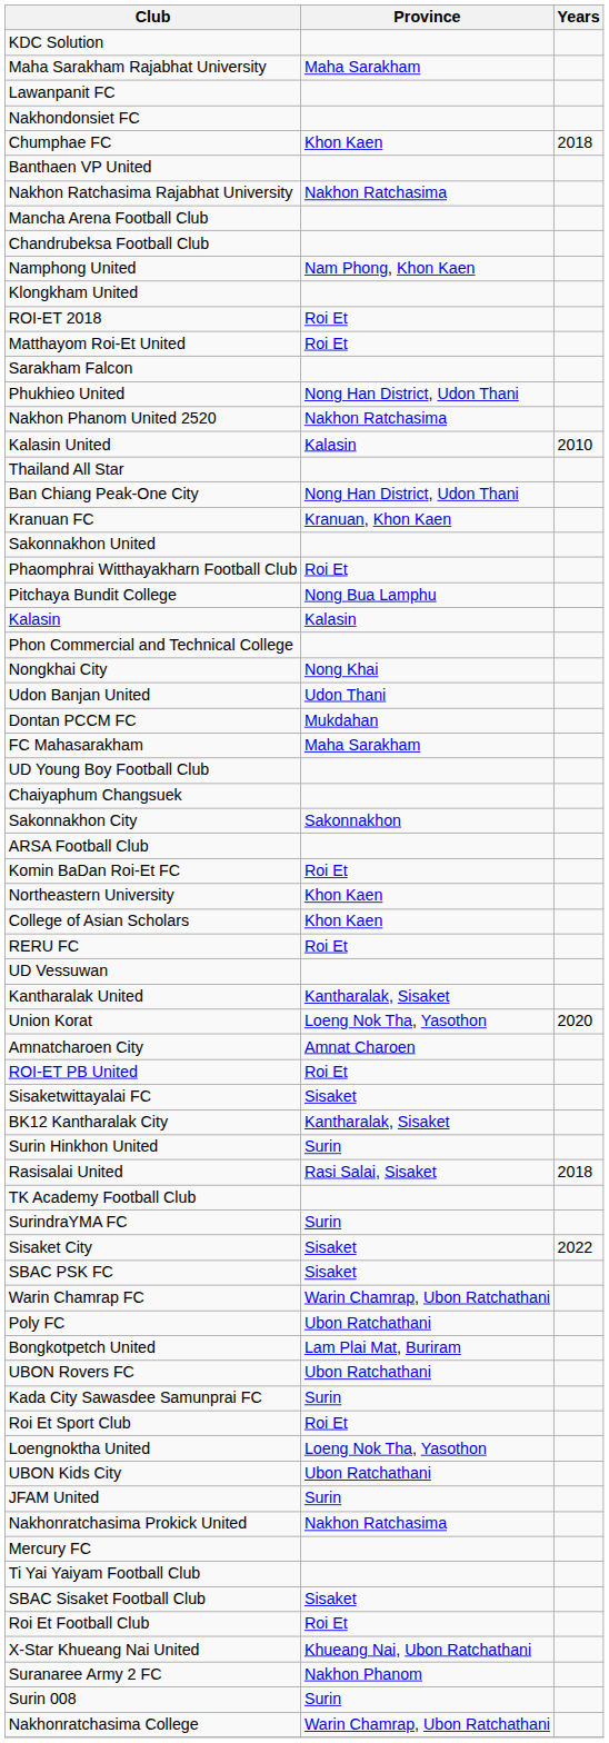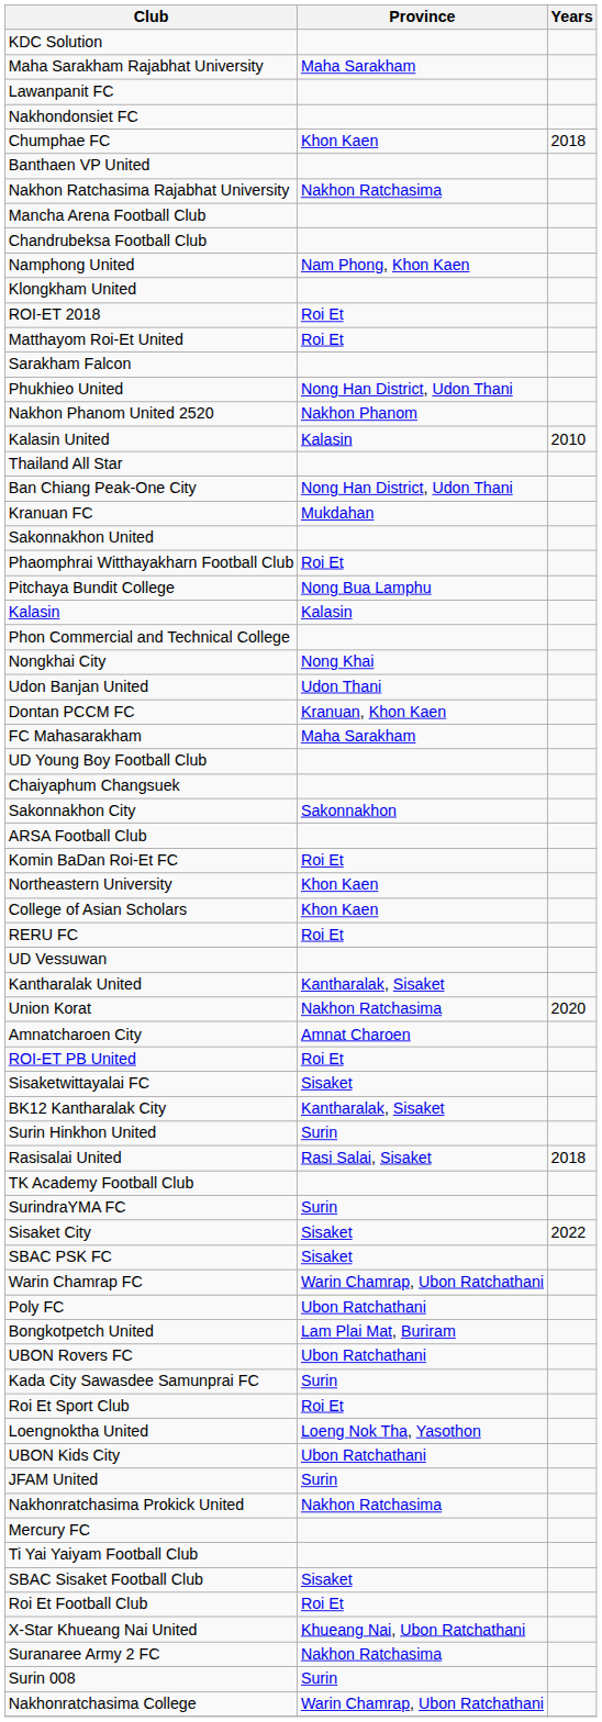Nakhon Phanom United 2520 | Province: Nakhon Ratchasima -> Nakhon Phanom
Kranuan FC | Province: Kranuan, Khon Kaen -> Mukdahan
Dontan PCCM FC | Province: Mukdahan -> Kranuan, Khon Kaen
Union Korat | Province: Loeng Nok Tha, Yasothon -> Nakhon Ratchasima
Suranaree Army 2 FC | Province: Nakhon Phanom -> Nakhon Ratchasima
